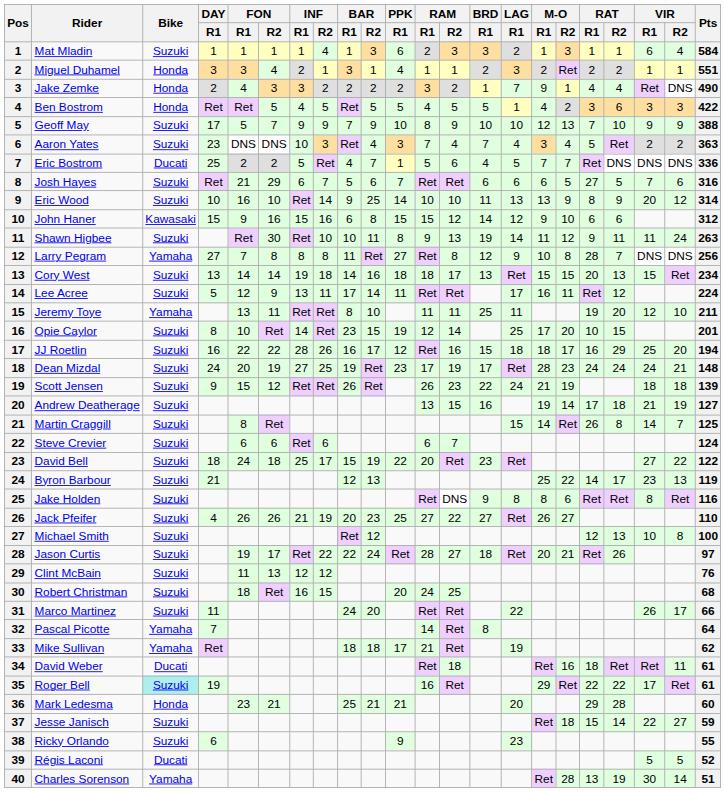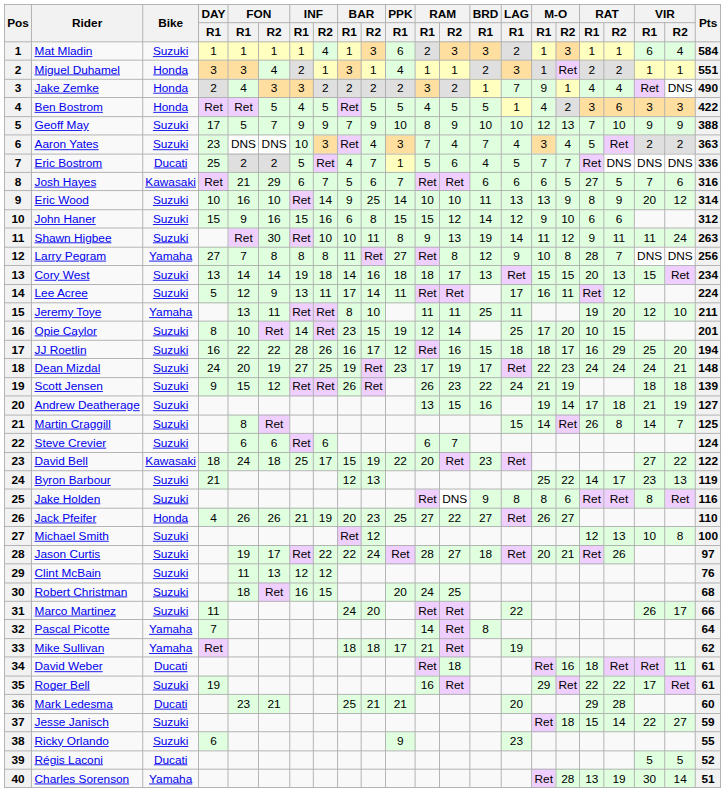Miguel Duhamel | M-O / R1: 2 -> 1
Josh Hayes | Bike: Suzuki -> Kawasaki
John Haner | Bike: Kawasaki -> Suzuki
Dean Mizdal | M-O / R1: 28 -> 22
David Bell | Bike: Suzuki -> Kawasaki
Jack Pfeifer | Bike: Suzuki -> Honda
Roger Bell | Bike: paleturquoise background -> no background
Mark Ledesma | Bike: Honda -> Ducati
